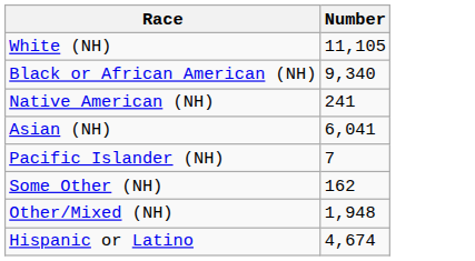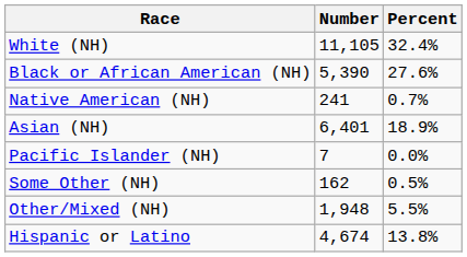+ column: Percent | 32.4% | 27.6% | 0.7% | 18.9% | 0.0% | 0.5% | 5.5% | 13.8%
Black or African American (NH) | Number: 9,340 -> 5,390
Asian (NH) | Number: 6,041 -> 6,401
